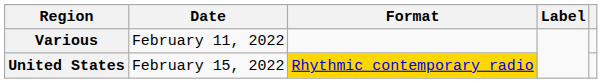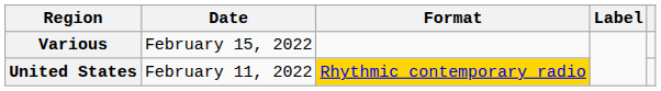Various | Date: February 11, 2022 -> February 15, 2022
United States | Date: February 15, 2022 -> February 11, 2022
